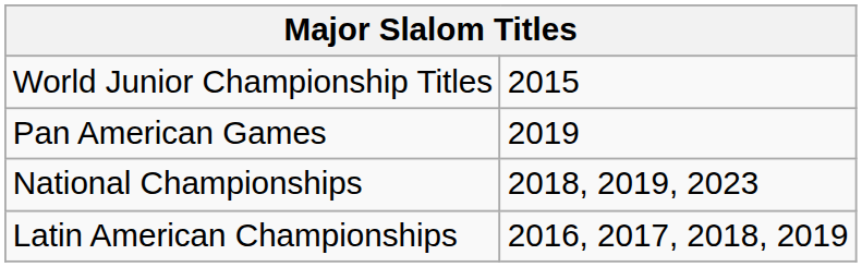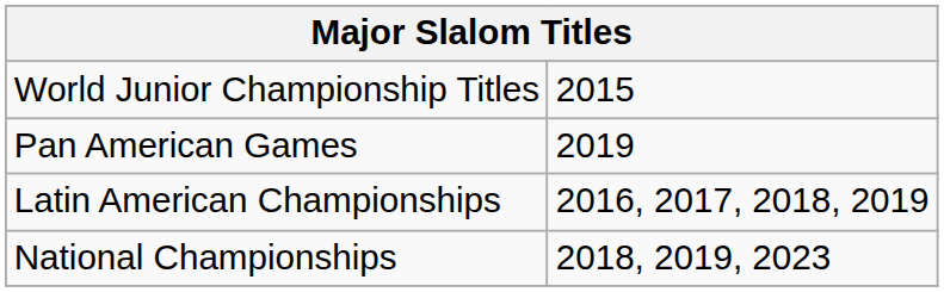rows swapped: Latin American Championships <-> National Championships
